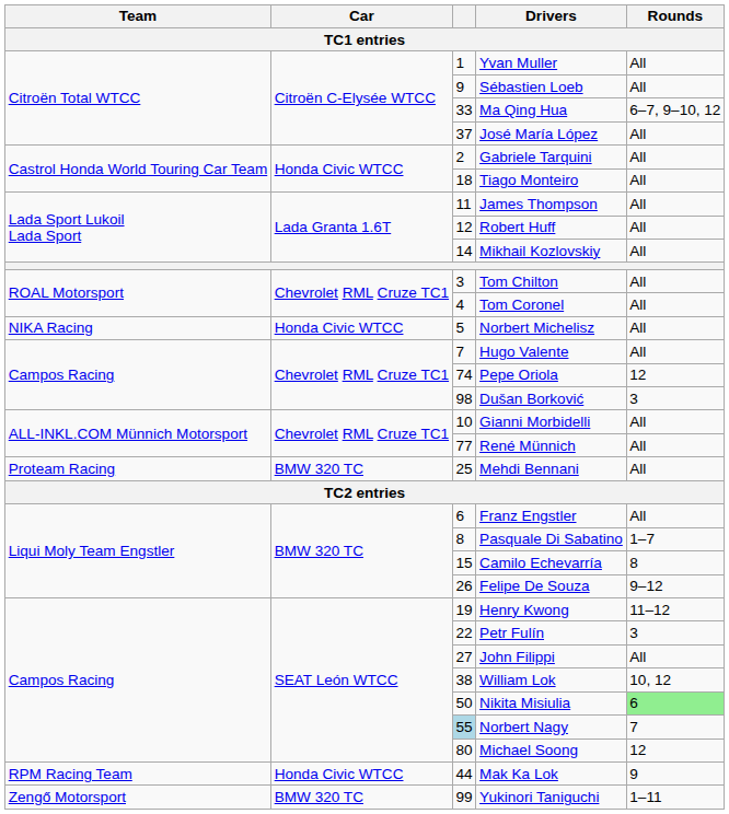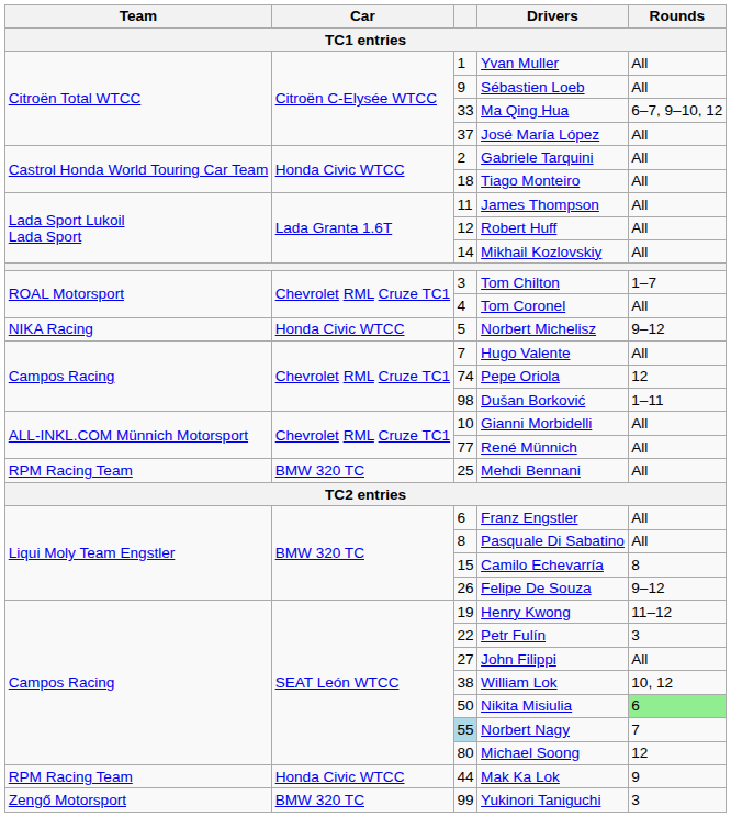Tom Chilton | Rounds: All -> 1–7
Norbert Michelisz | Rounds: All -> 9–12
Dušan Borković | Rounds: 3 -> 1–11
Mehdi Bennani | Team: Proteam Racing -> RPM Racing Team
Pasquale Di Sabatino | Rounds: 1–7 -> All
Yukinori Taniguchi | Rounds: 1–11 -> 3
